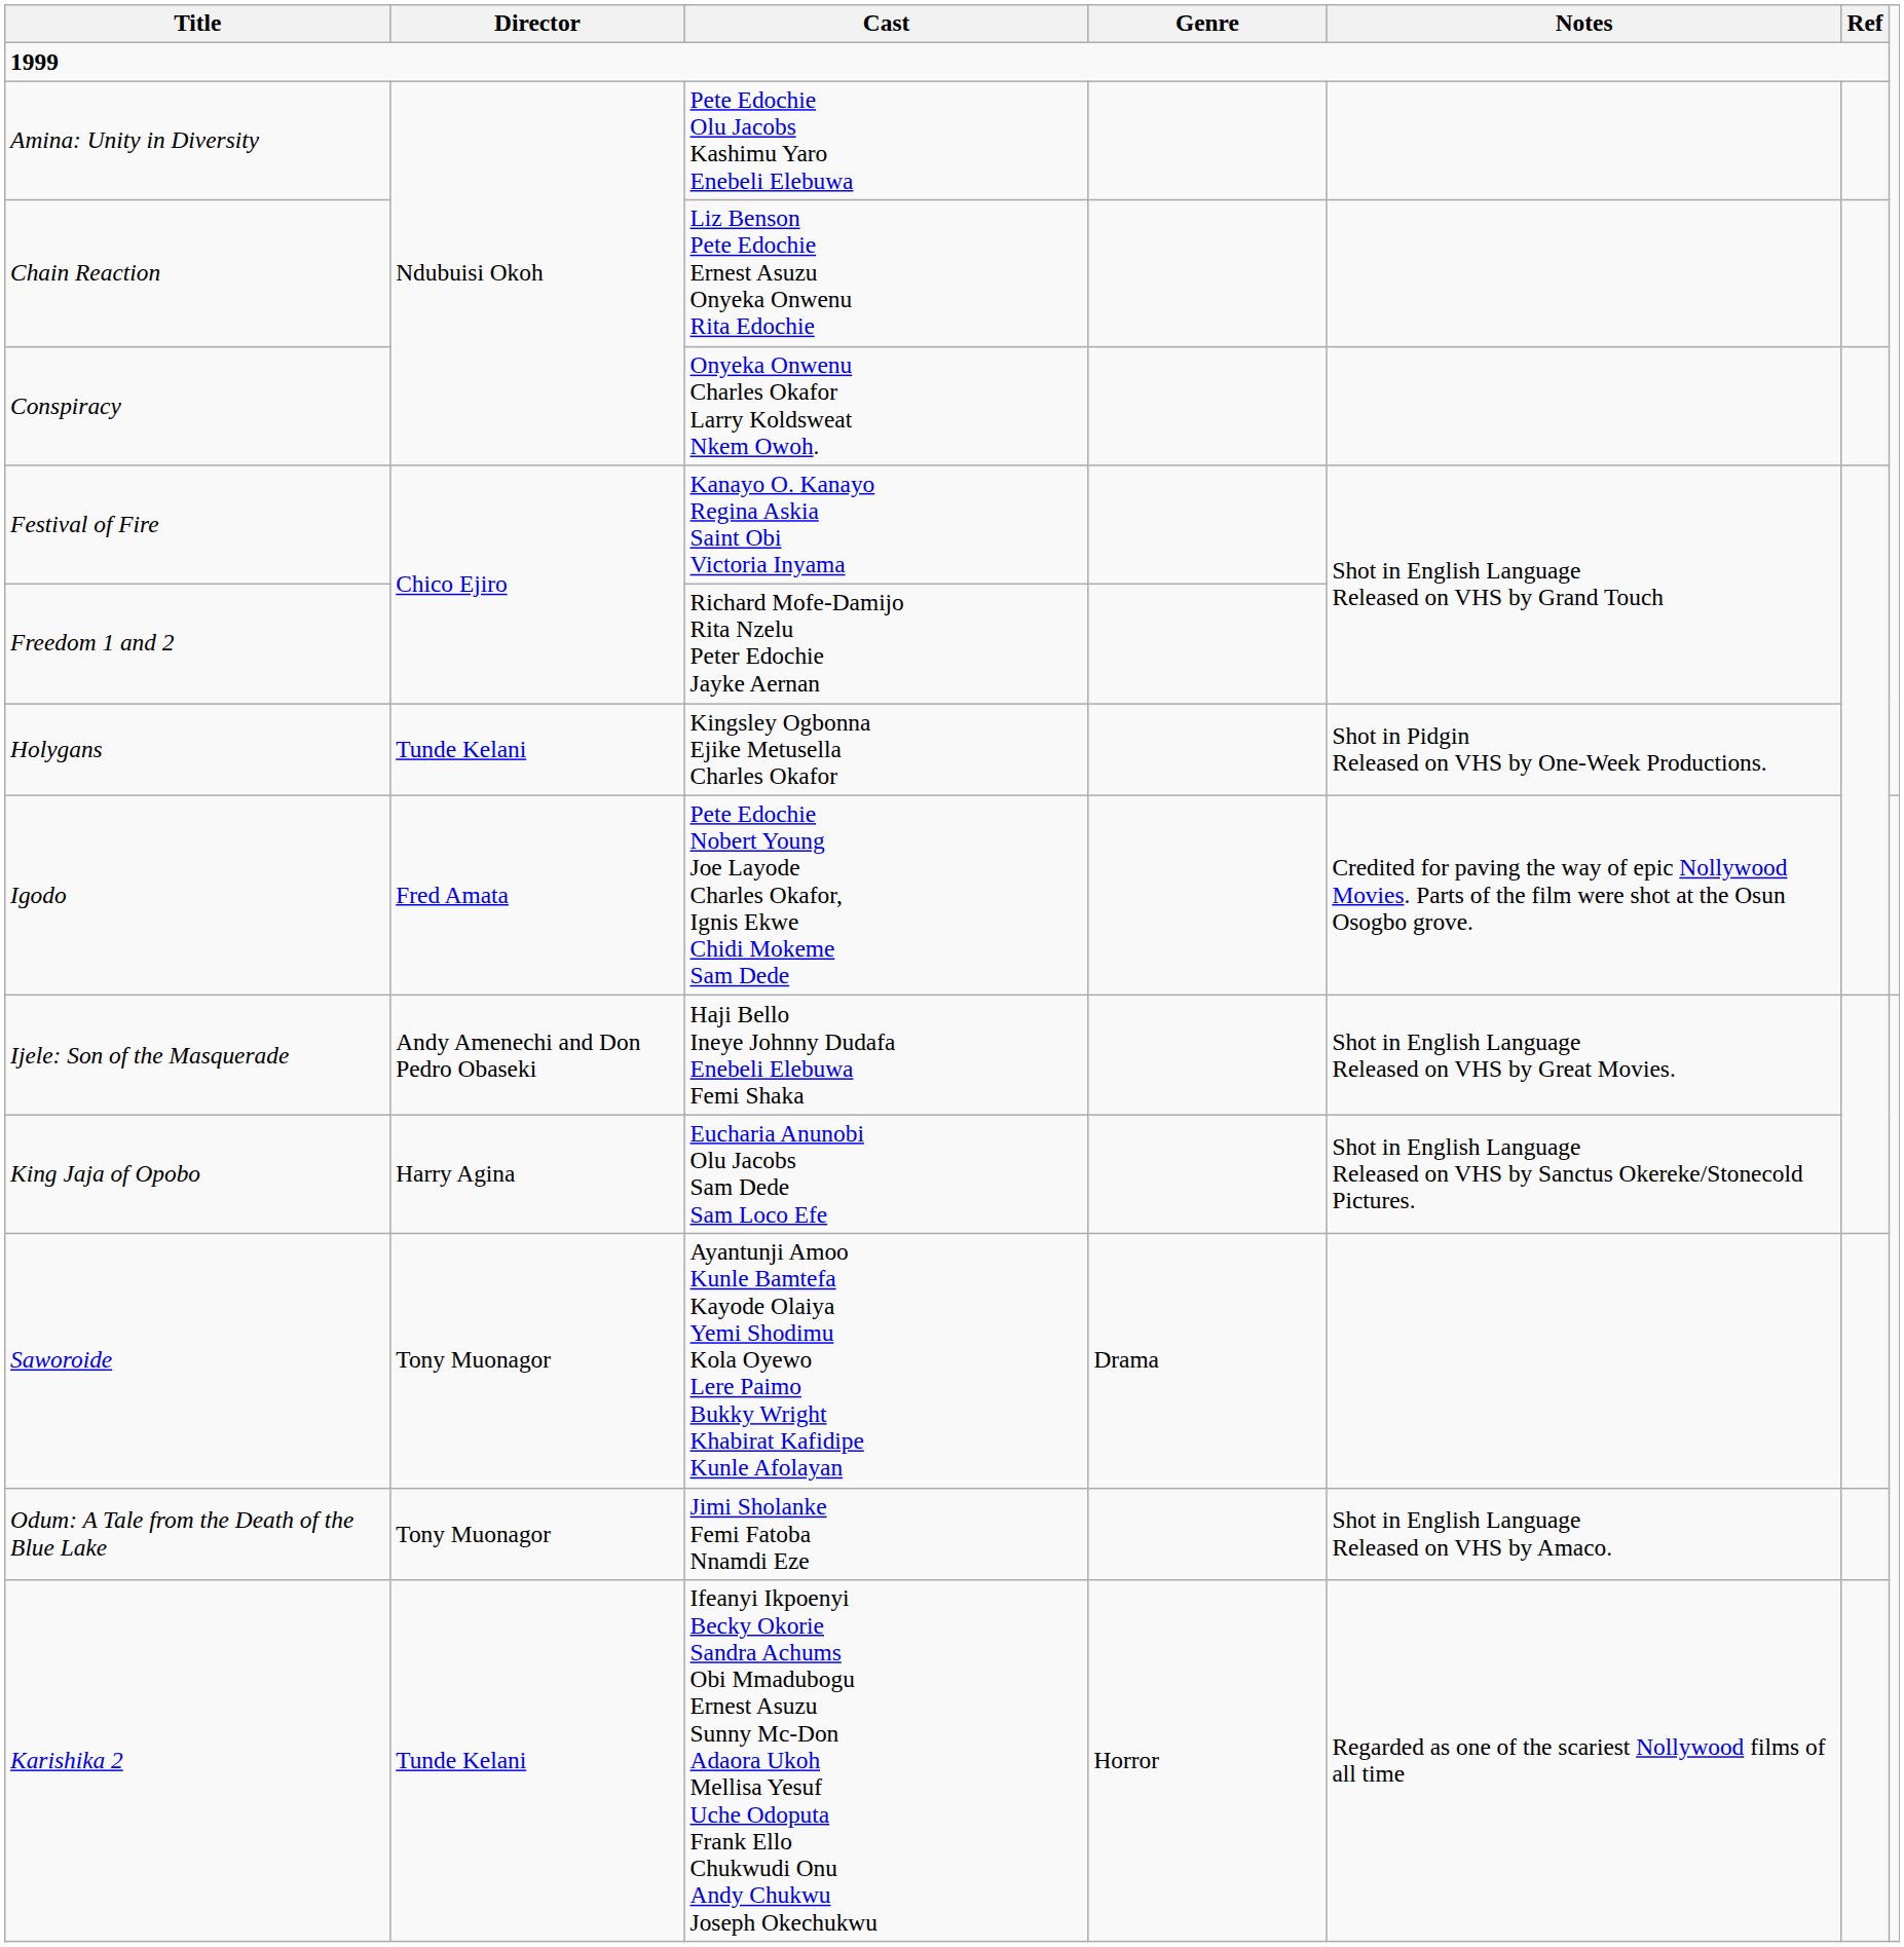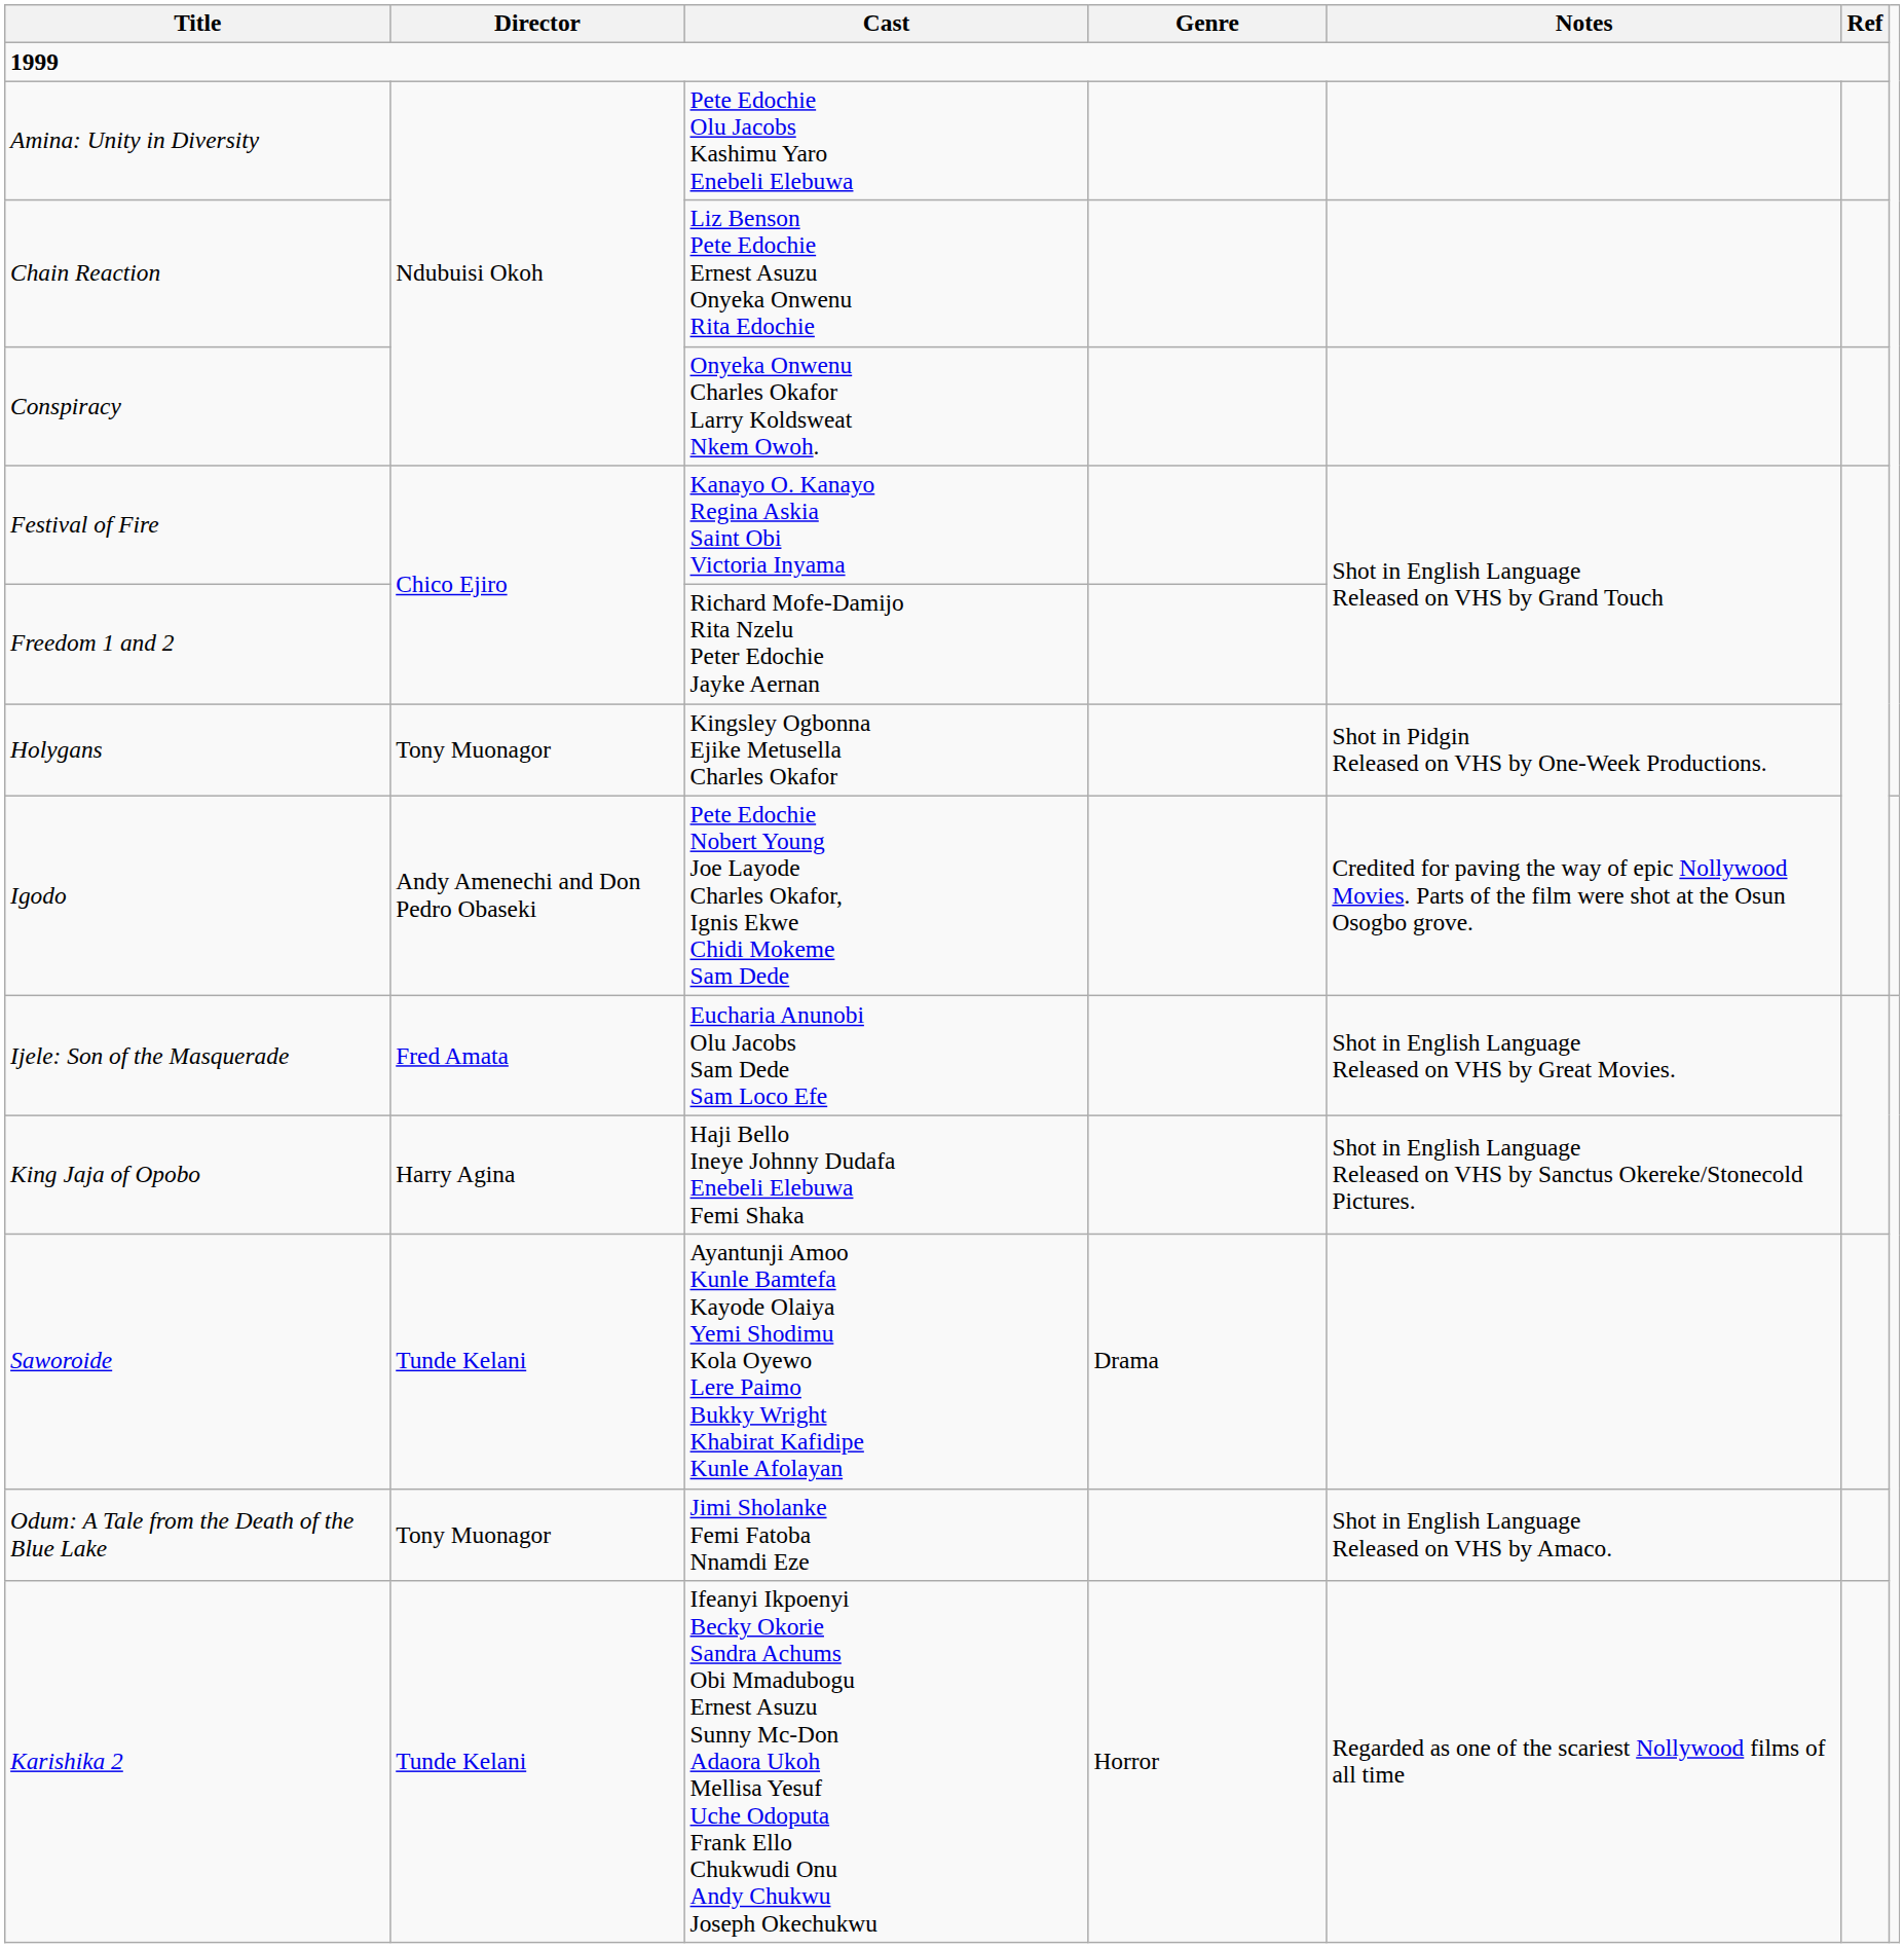Holygans | Director: Tunde Kelani -> Tony Muonagor
Igodo | Director: Fred Amata -> Andy Amenechi and Don Pedro Obaseki
Ijele: Son of the Masquerade | Director: Andy Amenechi and Don Pedro Obaseki -> Fred Amata
Ijele: Son of the Masquerade | Cast: Haji Bello Ineye Johnny Dudafa Enebeli Elebuwa Femi Shaka -> Eucharia Anunobi Olu Jacobs Sam Dede Sam Loco Efe
King Jaja of Opobo | Cast: Eucharia Anunobi Olu Jacobs Sam Dede Sam Loco Efe -> Haji Bello Ineye Johnny Dudafa Enebeli Elebuwa Femi Shaka
Saworoide | Director: Tony Muonagor -> Tunde Kelani
